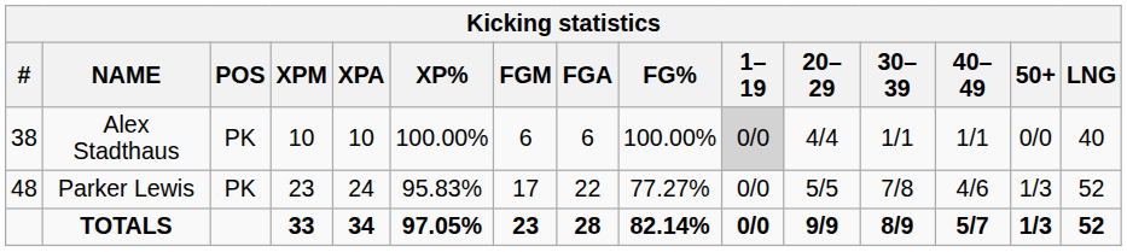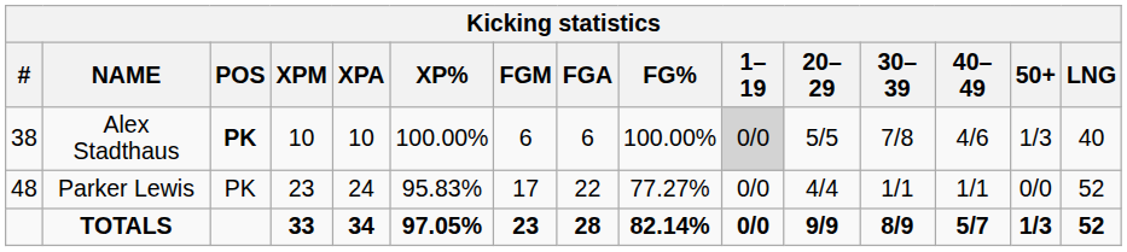Alex Stadthaus | POS: normal -> bold
Alex Stadthaus | 20–29: 4/4 -> 5/5
Alex Stadthaus | 30–39: 1/1 -> 7/8
Alex Stadthaus | 40–49: 1/1 -> 4/6
Alex Stadthaus | 50+: 0/0 -> 1/3
Parker Lewis | 20–29: 5/5 -> 4/4
Parker Lewis | 30–39: 7/8 -> 1/1
Parker Lewis | 40–49: 4/6 -> 1/1
Parker Lewis | 50+: 1/3 -> 0/0
